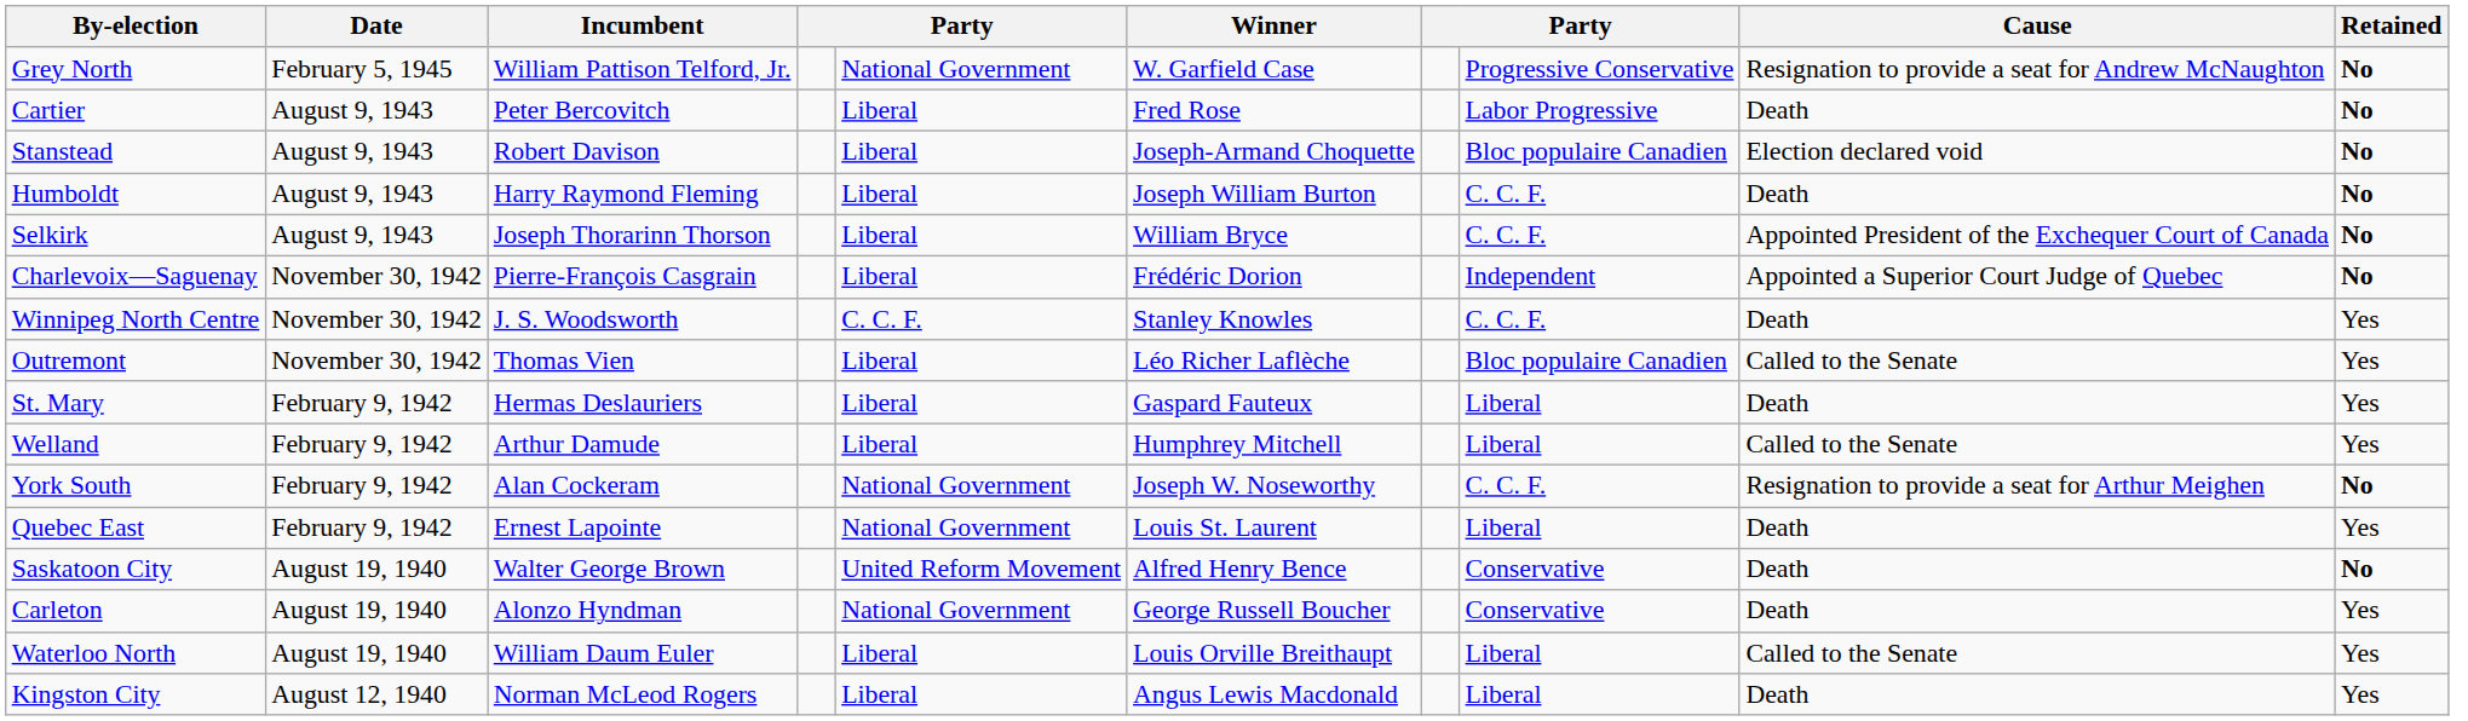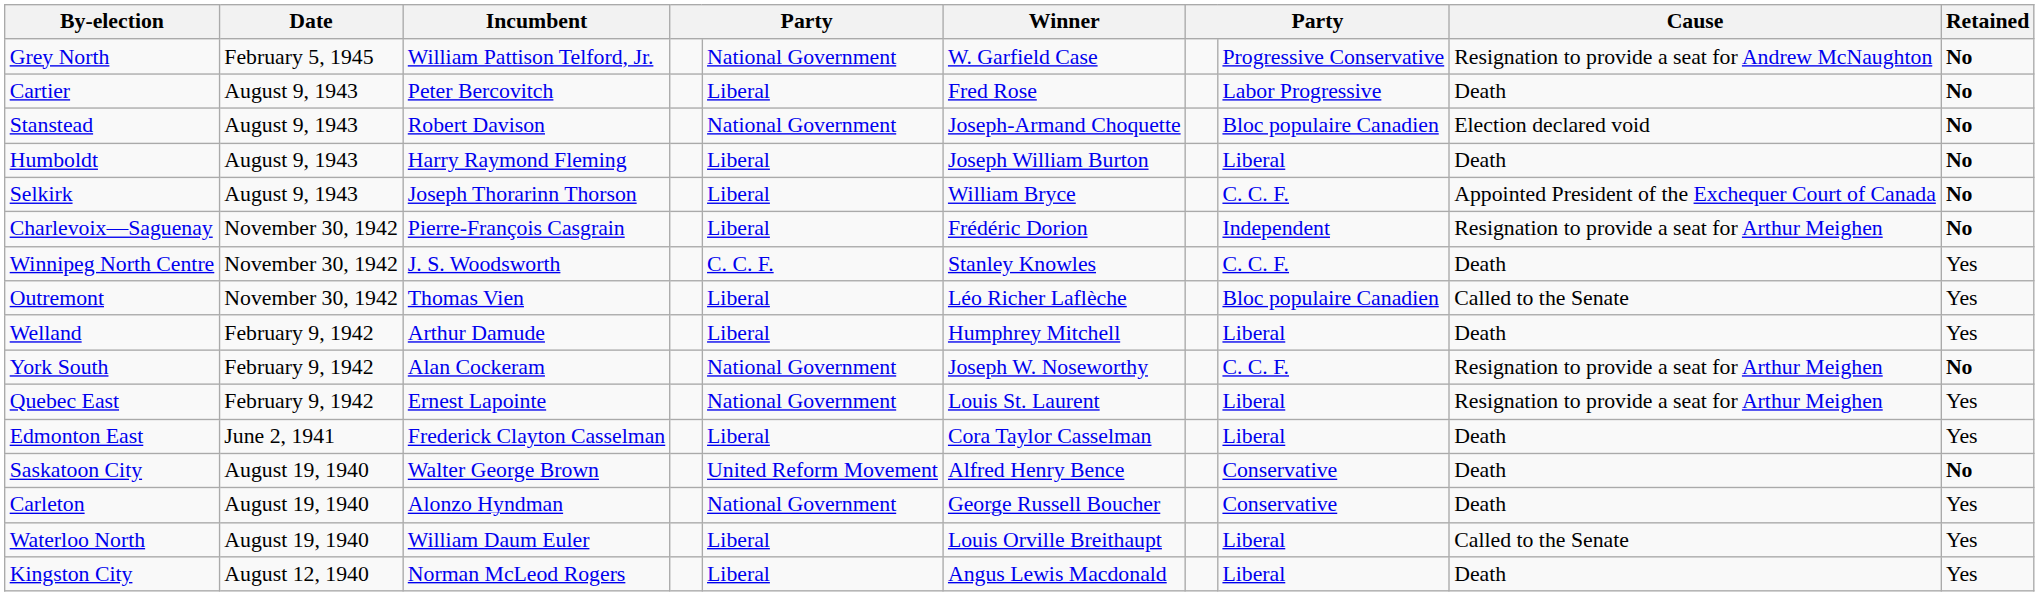Stanstead | column 5: Liberal -> National Government
Humboldt | column 8: C. C. F. -> Liberal
Charlevoix—Saguenay | Cause: Appointed a Superior Court Judge of Quebec -> Resignation to provide a seat for Arthur Meighen
- row: St. Mary | February 9, 1942 | Hermas Deslauriers | Liberal | Gaspard Fauteux | Liberal | Death | Yes
Welland | Cause: Called to the Senate -> Death
Quebec East | Cause: Death -> Resignation to provide a seat for Arthur Meighen
+ row: Edmonton East | June 2, 1941 | Frederick Clayton Casselman | Liberal | Cora Taylor Casselman | Liberal | Death | Yes
